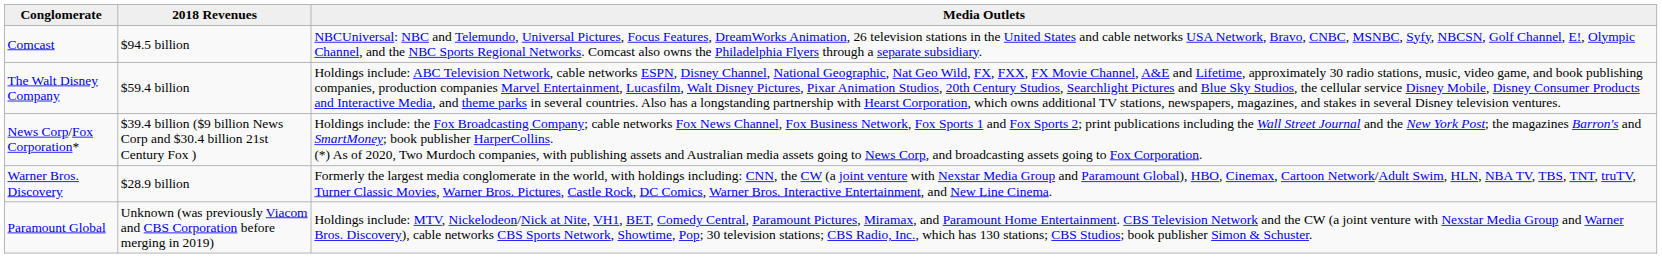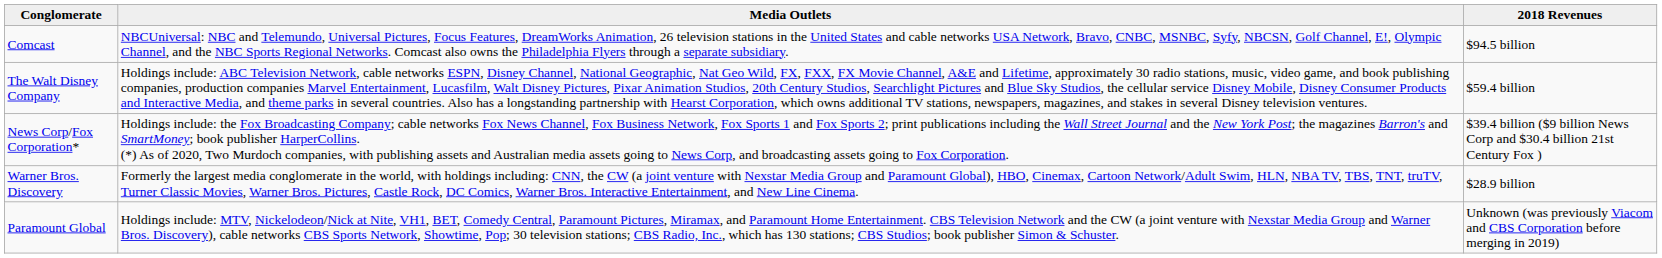columns swapped: Media Outlets <-> 2018 Revenues
